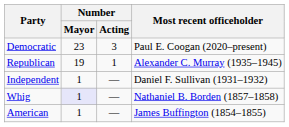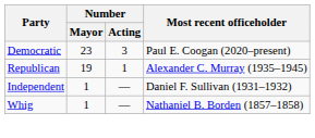Whig | Number / Mayor: lavender background -> no background
- row: American | 1 | — | James Buffington (1854–1855)
